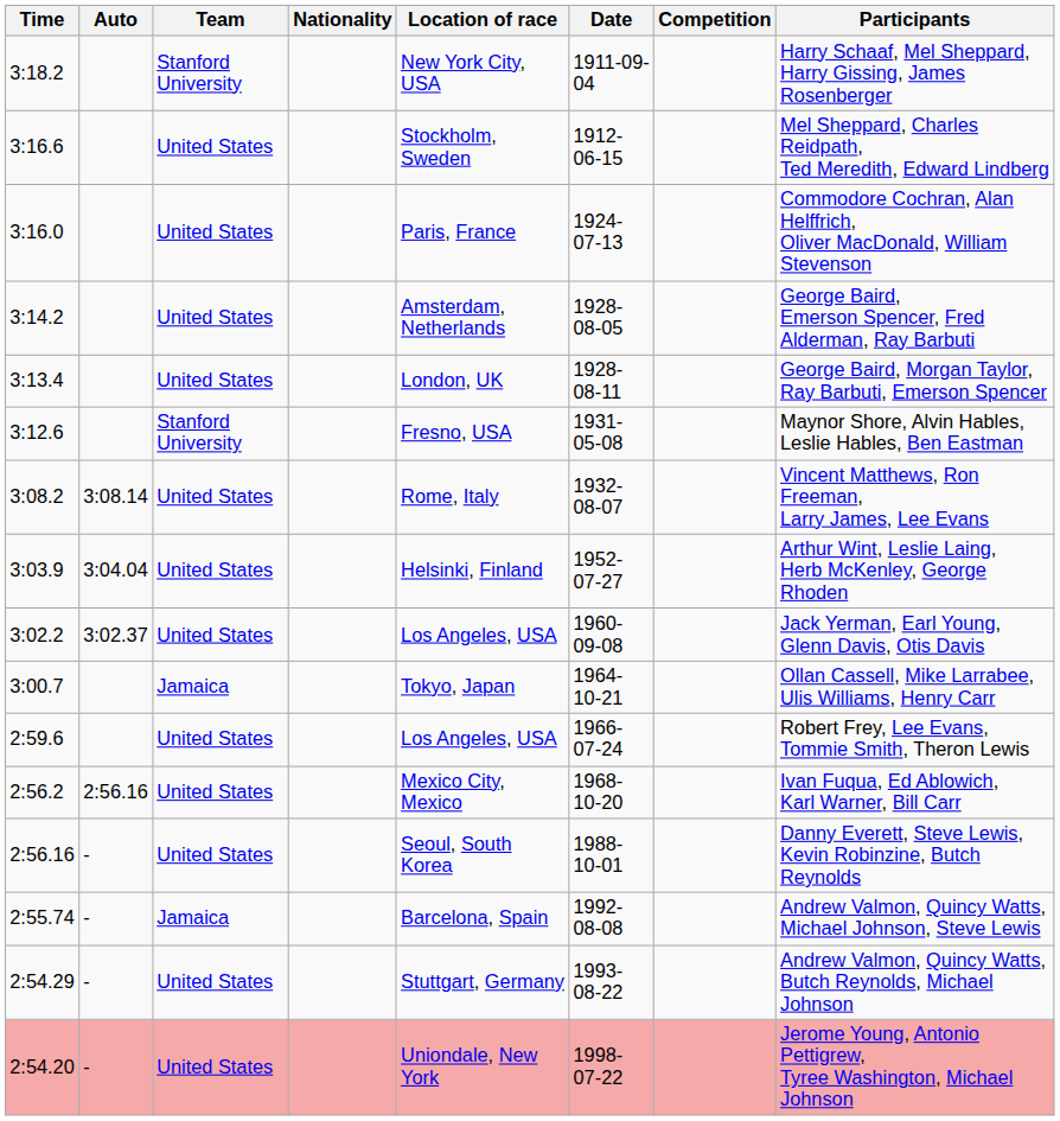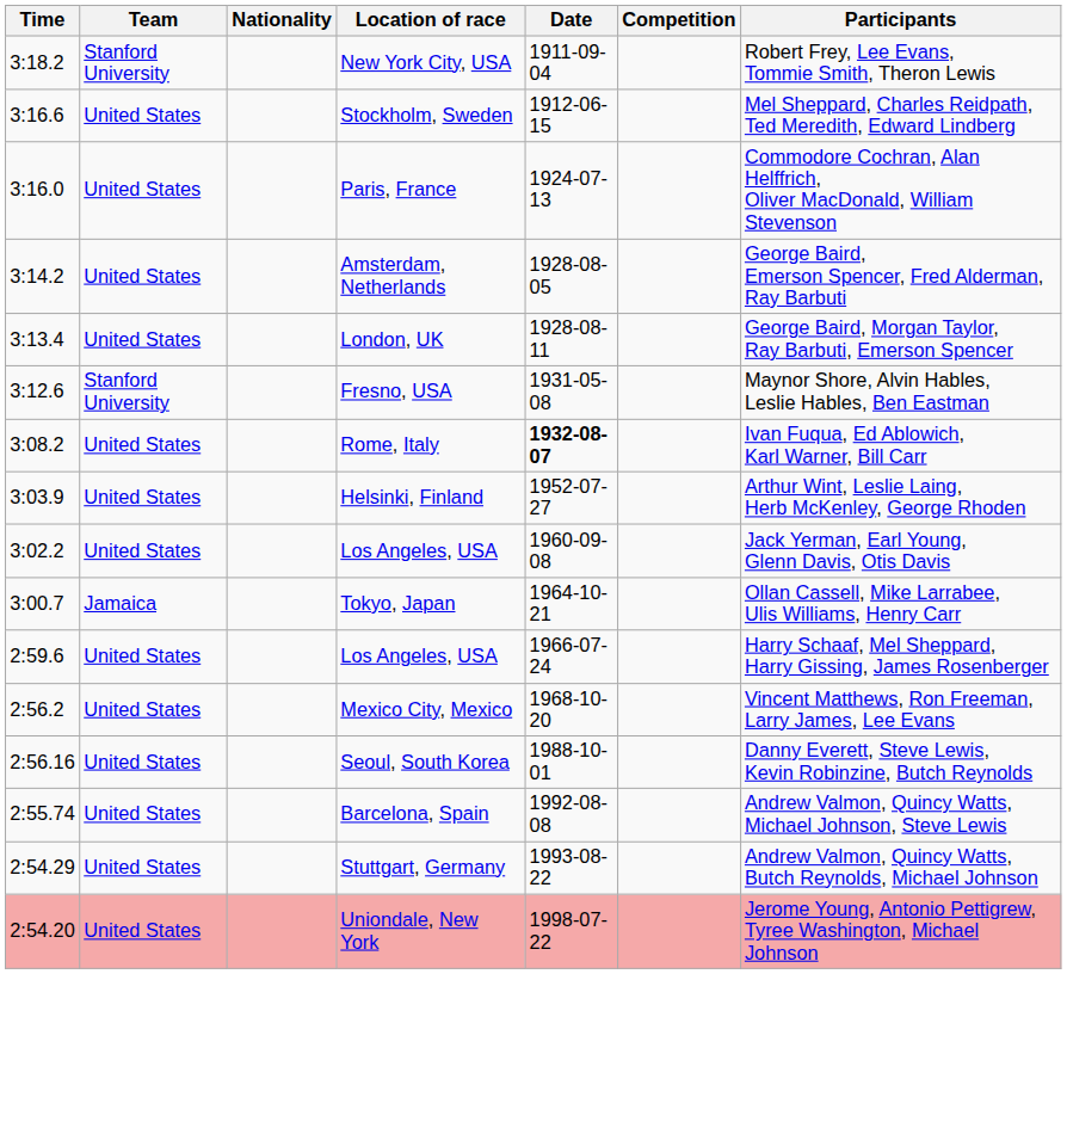- column: Auto | 3:08.14 | 3:04.04 | 3:02.37 | 2:56.16 | - | - | - | -
3:18.2 | Participants: Harry Schaaf, Mel Sheppard, Harry Gissing, James Rosenberger -> Robert Frey, Lee Evans, Tommie Smith, Theron Lewis
3:08.2 | Date: normal -> bold
3:08.2 | Participants: Vincent Matthews, Ron Freeman, Larry James, Lee Evans -> Ivan Fuqua, Ed Ablowich, Karl Warner, Bill Carr
2:59.6 | Participants: Robert Frey, Lee Evans, Tommie Smith, Theron Lewis -> Harry Schaaf, Mel Sheppard, Harry Gissing, James Rosenberger
2:56.2 | Participants: Ivan Fuqua, Ed Ablowich, Karl Warner, Bill Carr -> Vincent Matthews, Ron Freeman, Larry James, Lee Evans
2:55.74 | Team: Jamaica -> United States
